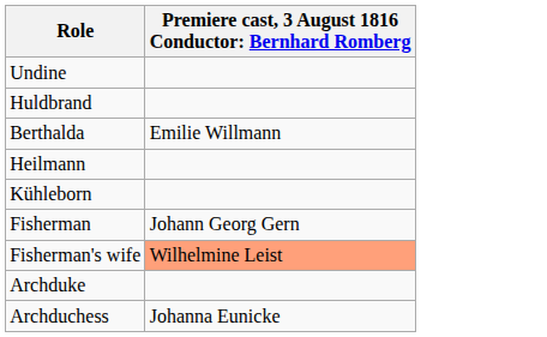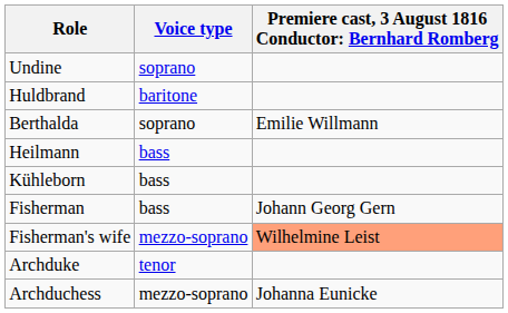+ column: Voice type | soprano | baritone | soprano | bass | bass | bass | mezzo-soprano | tenor | mezzo-soprano
